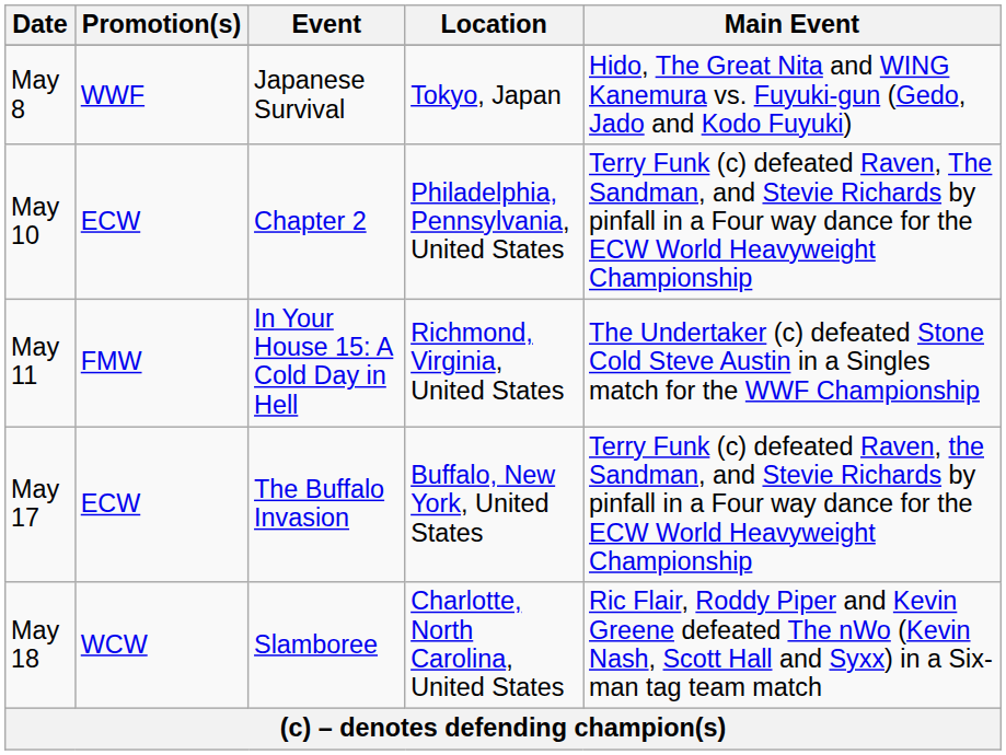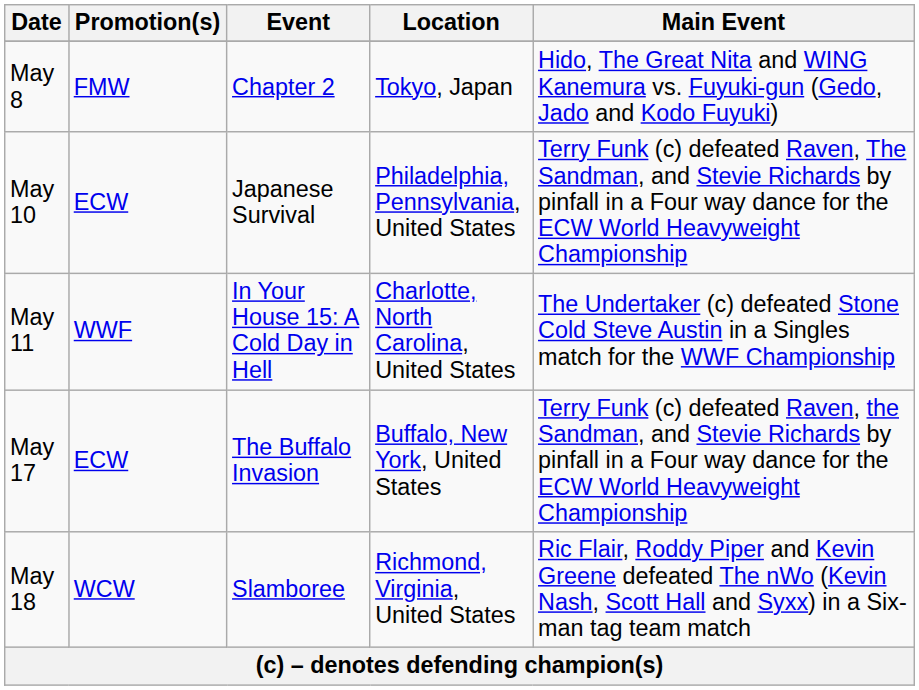May 8 | Promotion(s): WWF -> FMW
May 8 | Event: Japanese Survival -> Chapter 2
May 10 | Event: Chapter 2 -> Japanese Survival
May 11 | Promotion(s): FMW -> WWF
May 11 | Location: Richmond, Virginia, United States -> Charlotte, North Carolina, United States
May 18 | Location: Charlotte, North Carolina, United States -> Richmond, Virginia, United States
